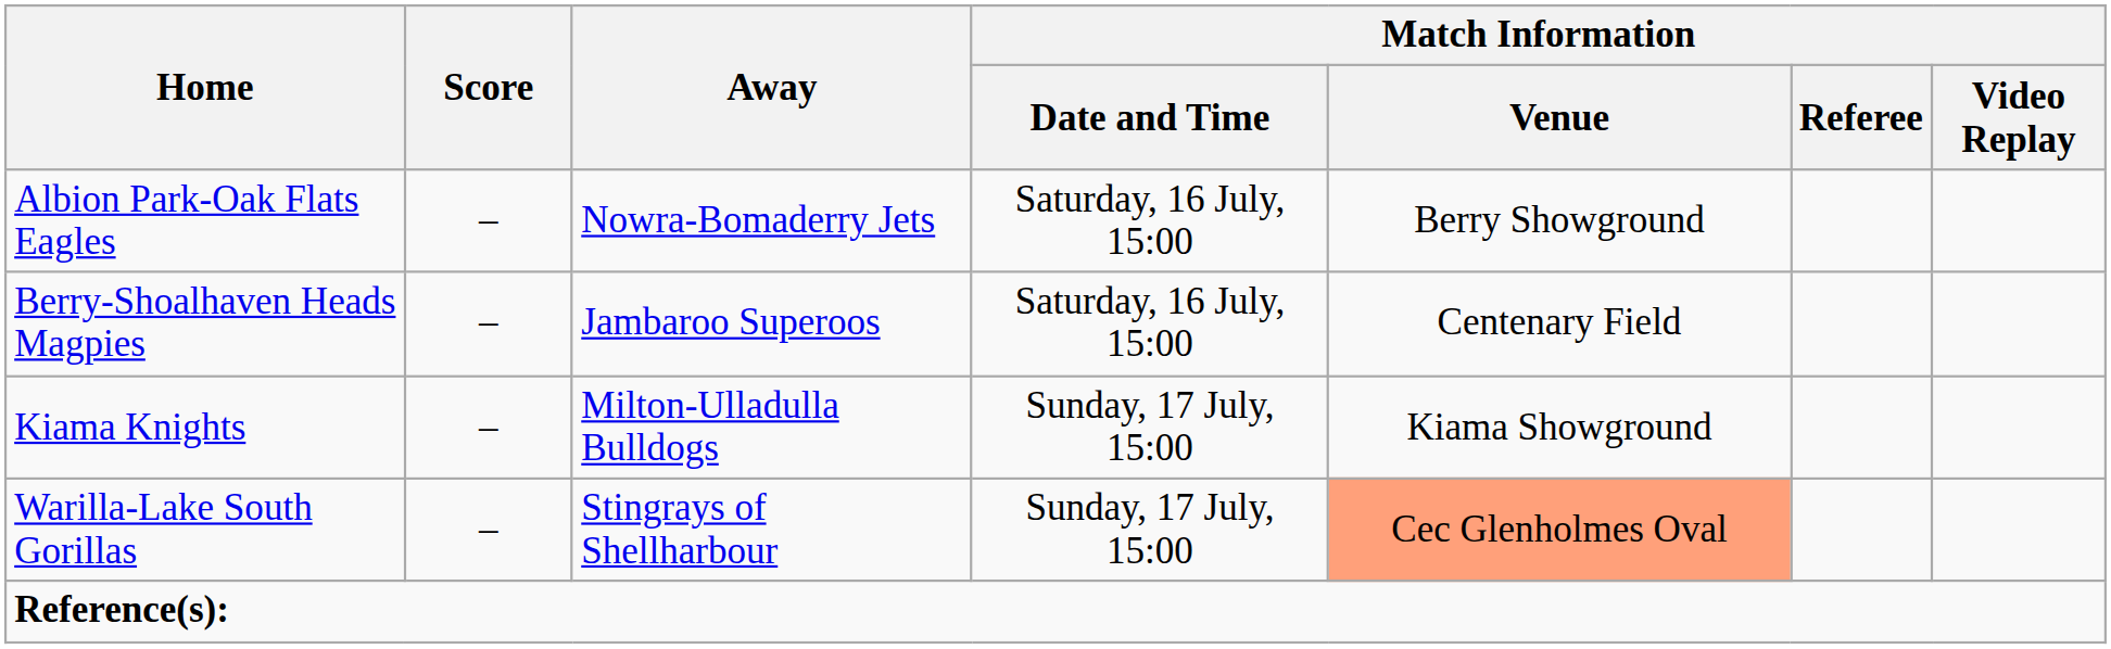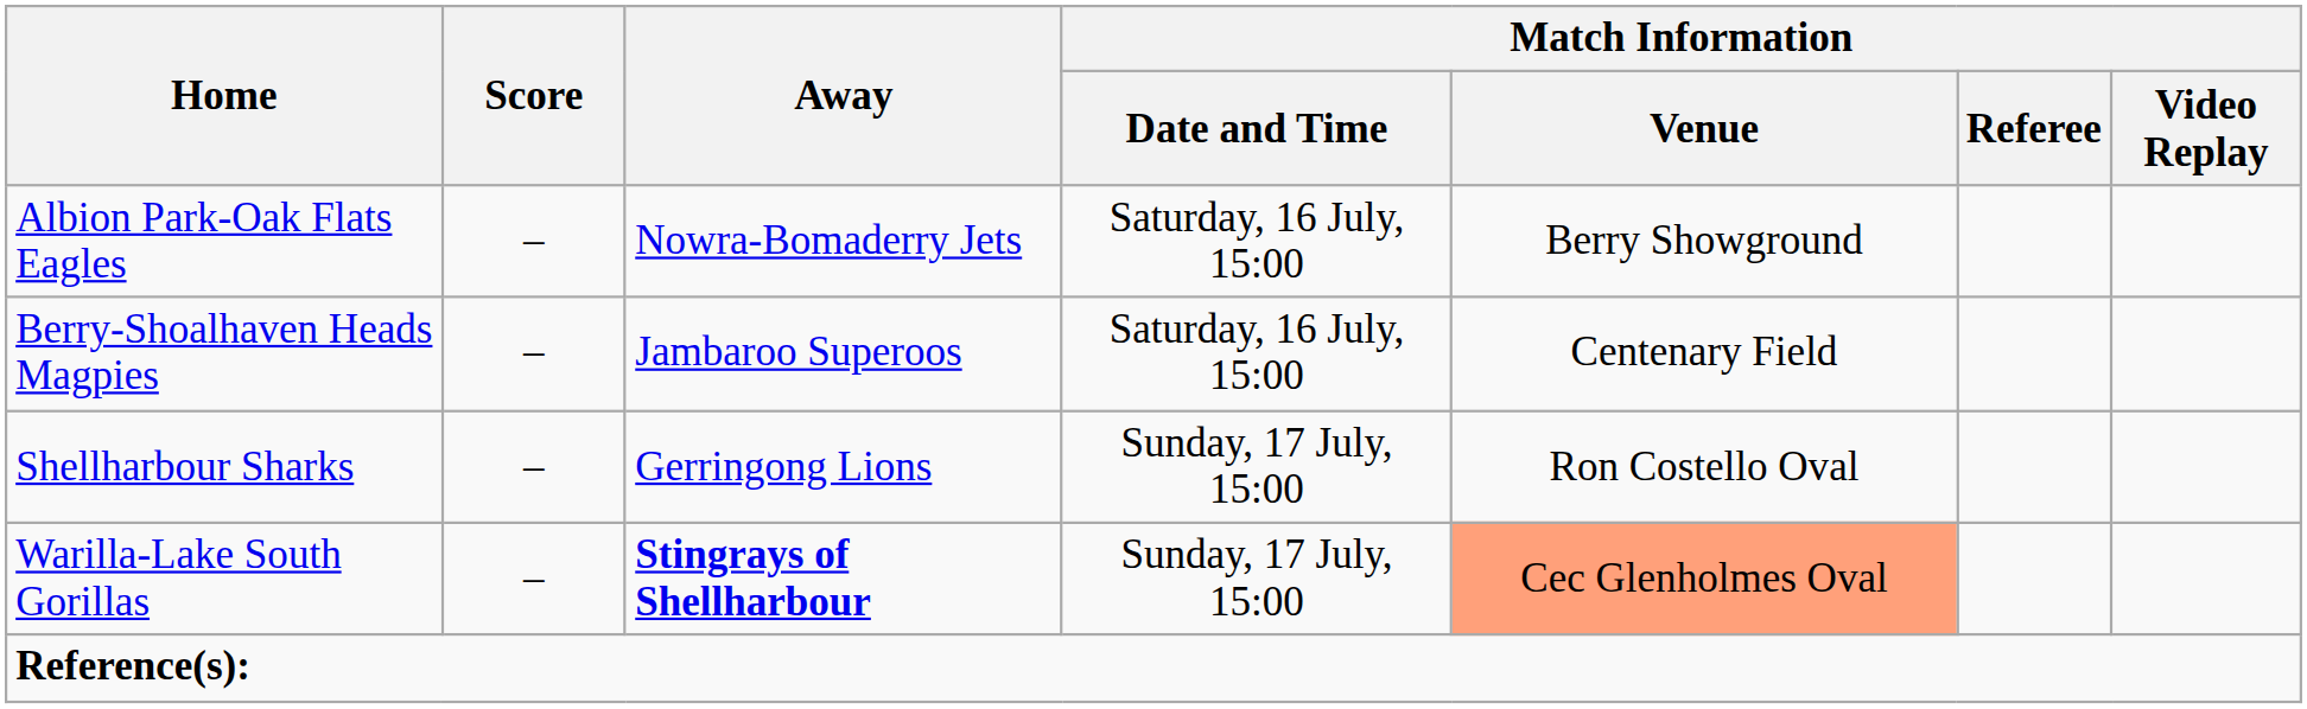- row: Kiama Knights | – | Milton-Ulladulla Bulldogs | Sunday, 17 July, 15:00 | Kiama Showground
+ row: Shellharbour Sharks | – | Gerringong Lions | Sunday, 17 July, 15:00 | Ron Costello Oval
Warilla-Lake South Gorillas | Away: normal -> bold
